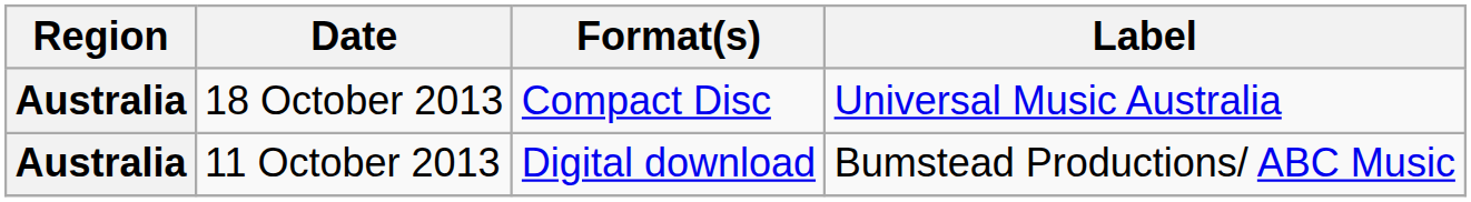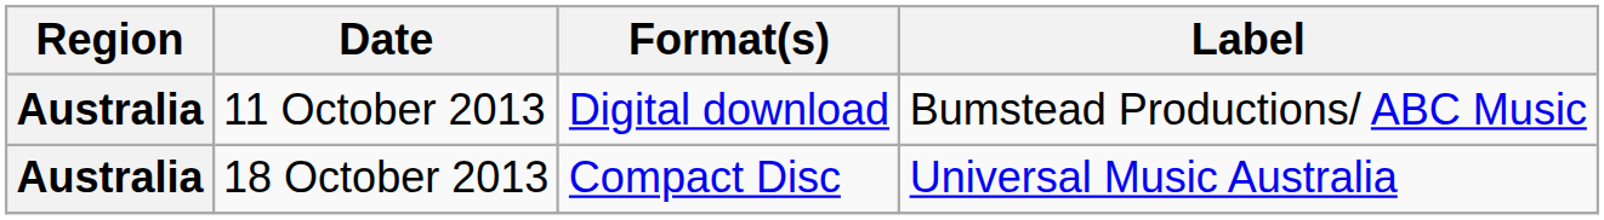rows swapped: 11 October 2013 <-> 18 October 2013
